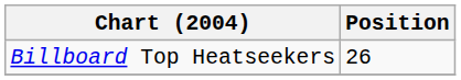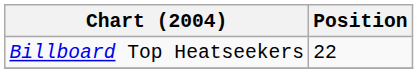Billboard Top Heatseekers | Position: 26 -> 22
